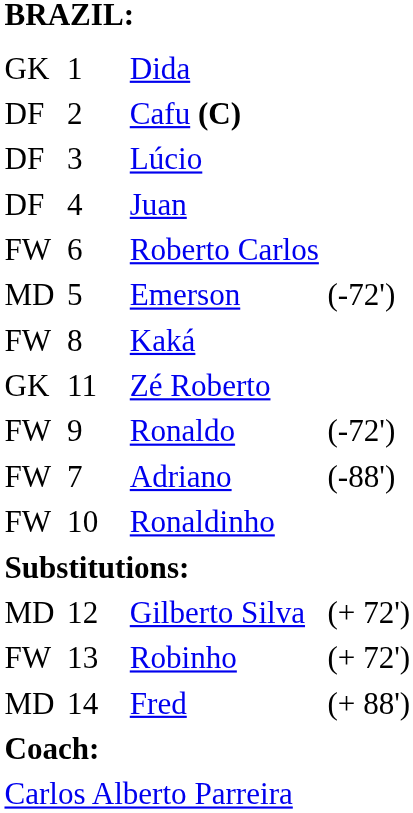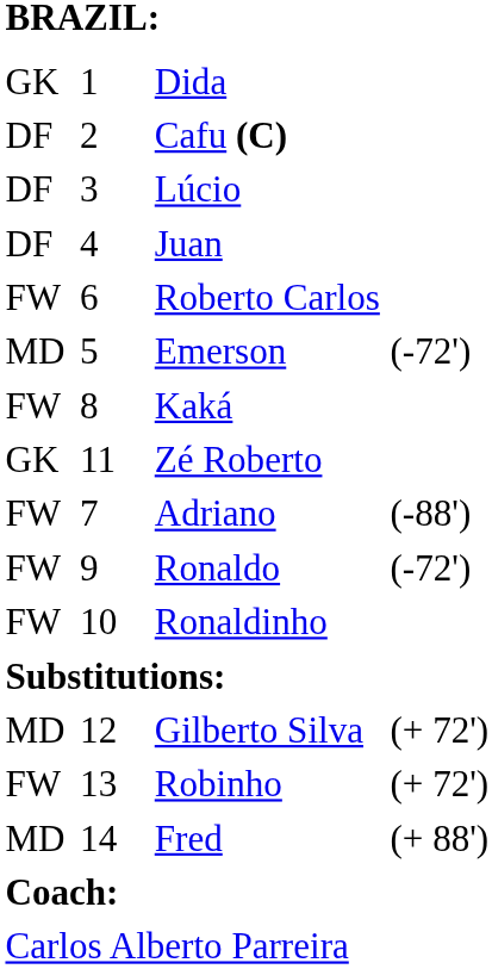rows swapped: Adriano <-> Ronaldo
